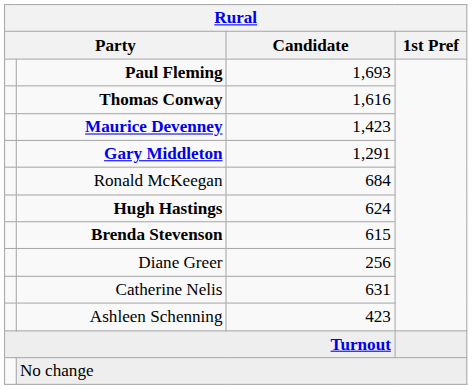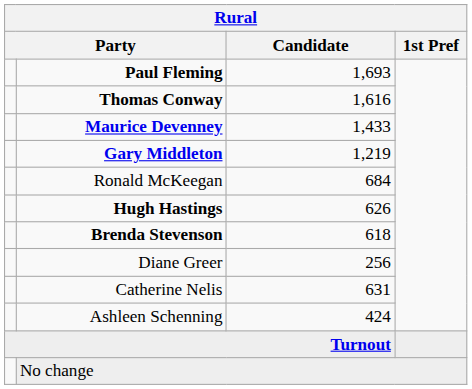Maurice Devenney | Candidate: 1,423 -> 1,433
Gary Middleton | Candidate: 1,291 -> 1,219
Hugh Hastings | Candidate: 624 -> 626
Brenda Stevenson | Candidate: 615 -> 618
Ashleen Schenning | Candidate: 423 -> 424
